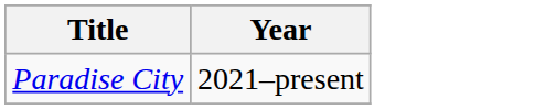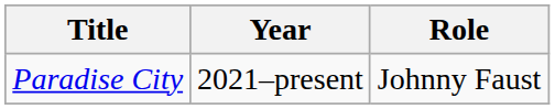+ column: Role | Johnny Faust
